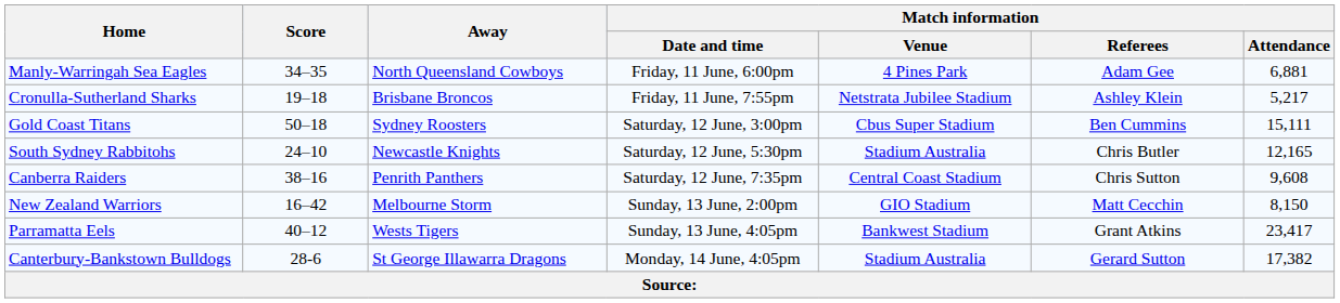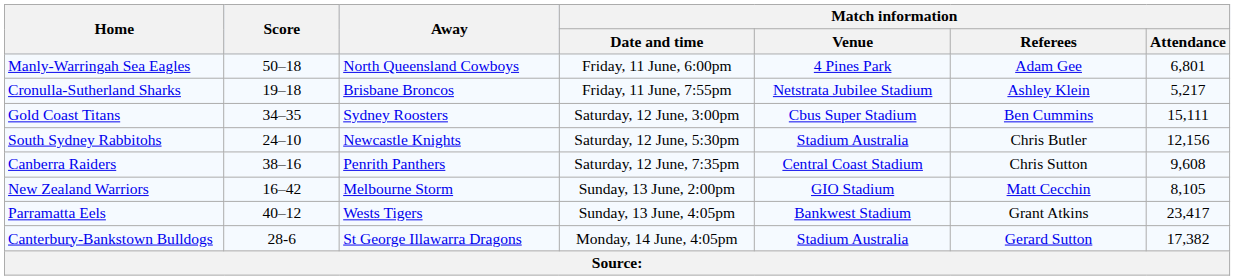Manly-Warringah Sea Eagles | Score: 34–35 -> 50–18
Manly-Warringah Sea Eagles | Match information / Attendance: 6,881 -> 6,801
Gold Coast Titans | Score: 50–18 -> 34–35
South Sydney Rabbitohs | Match information / Attendance: 12,165 -> 12,156
New Zealand Warriors | Match information / Attendance: 8,150 -> 8,105
